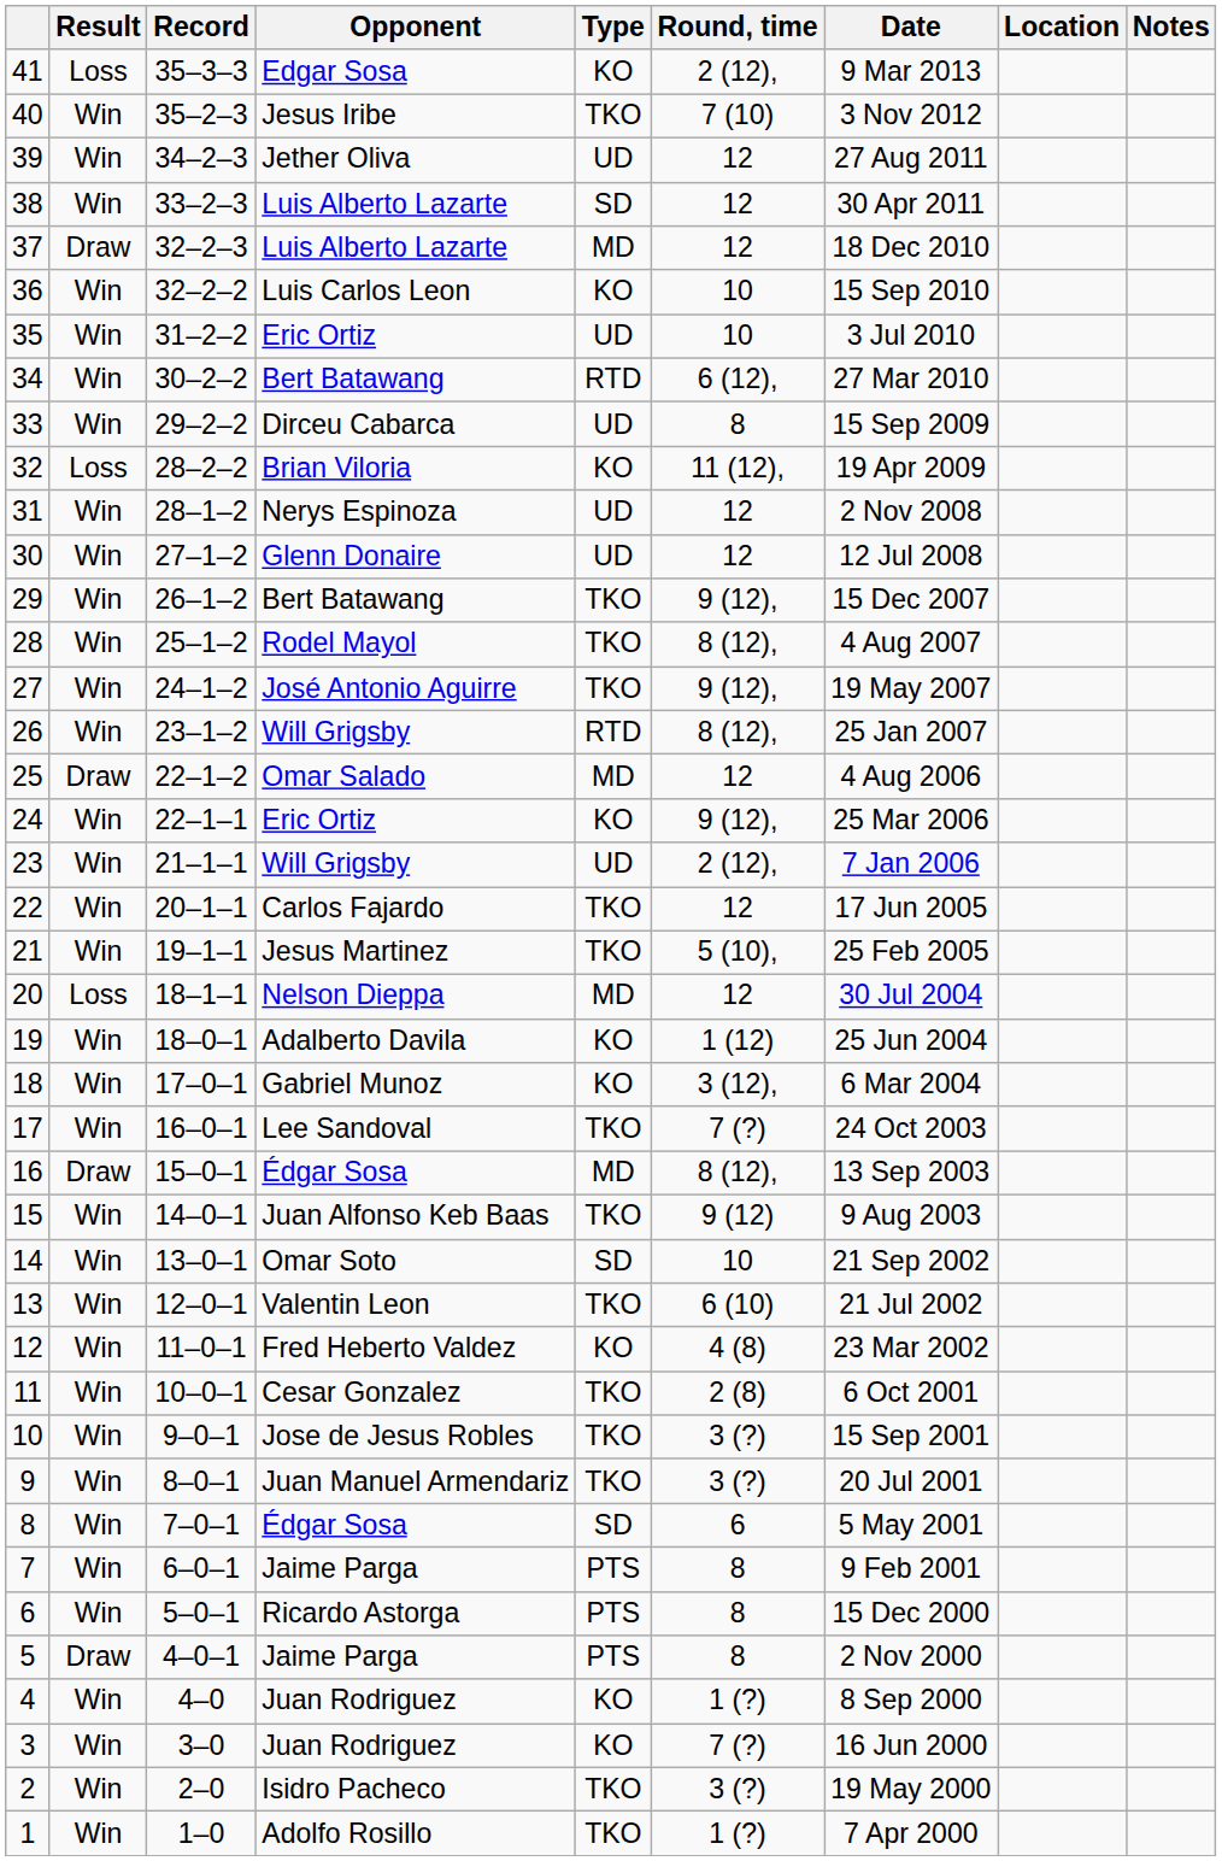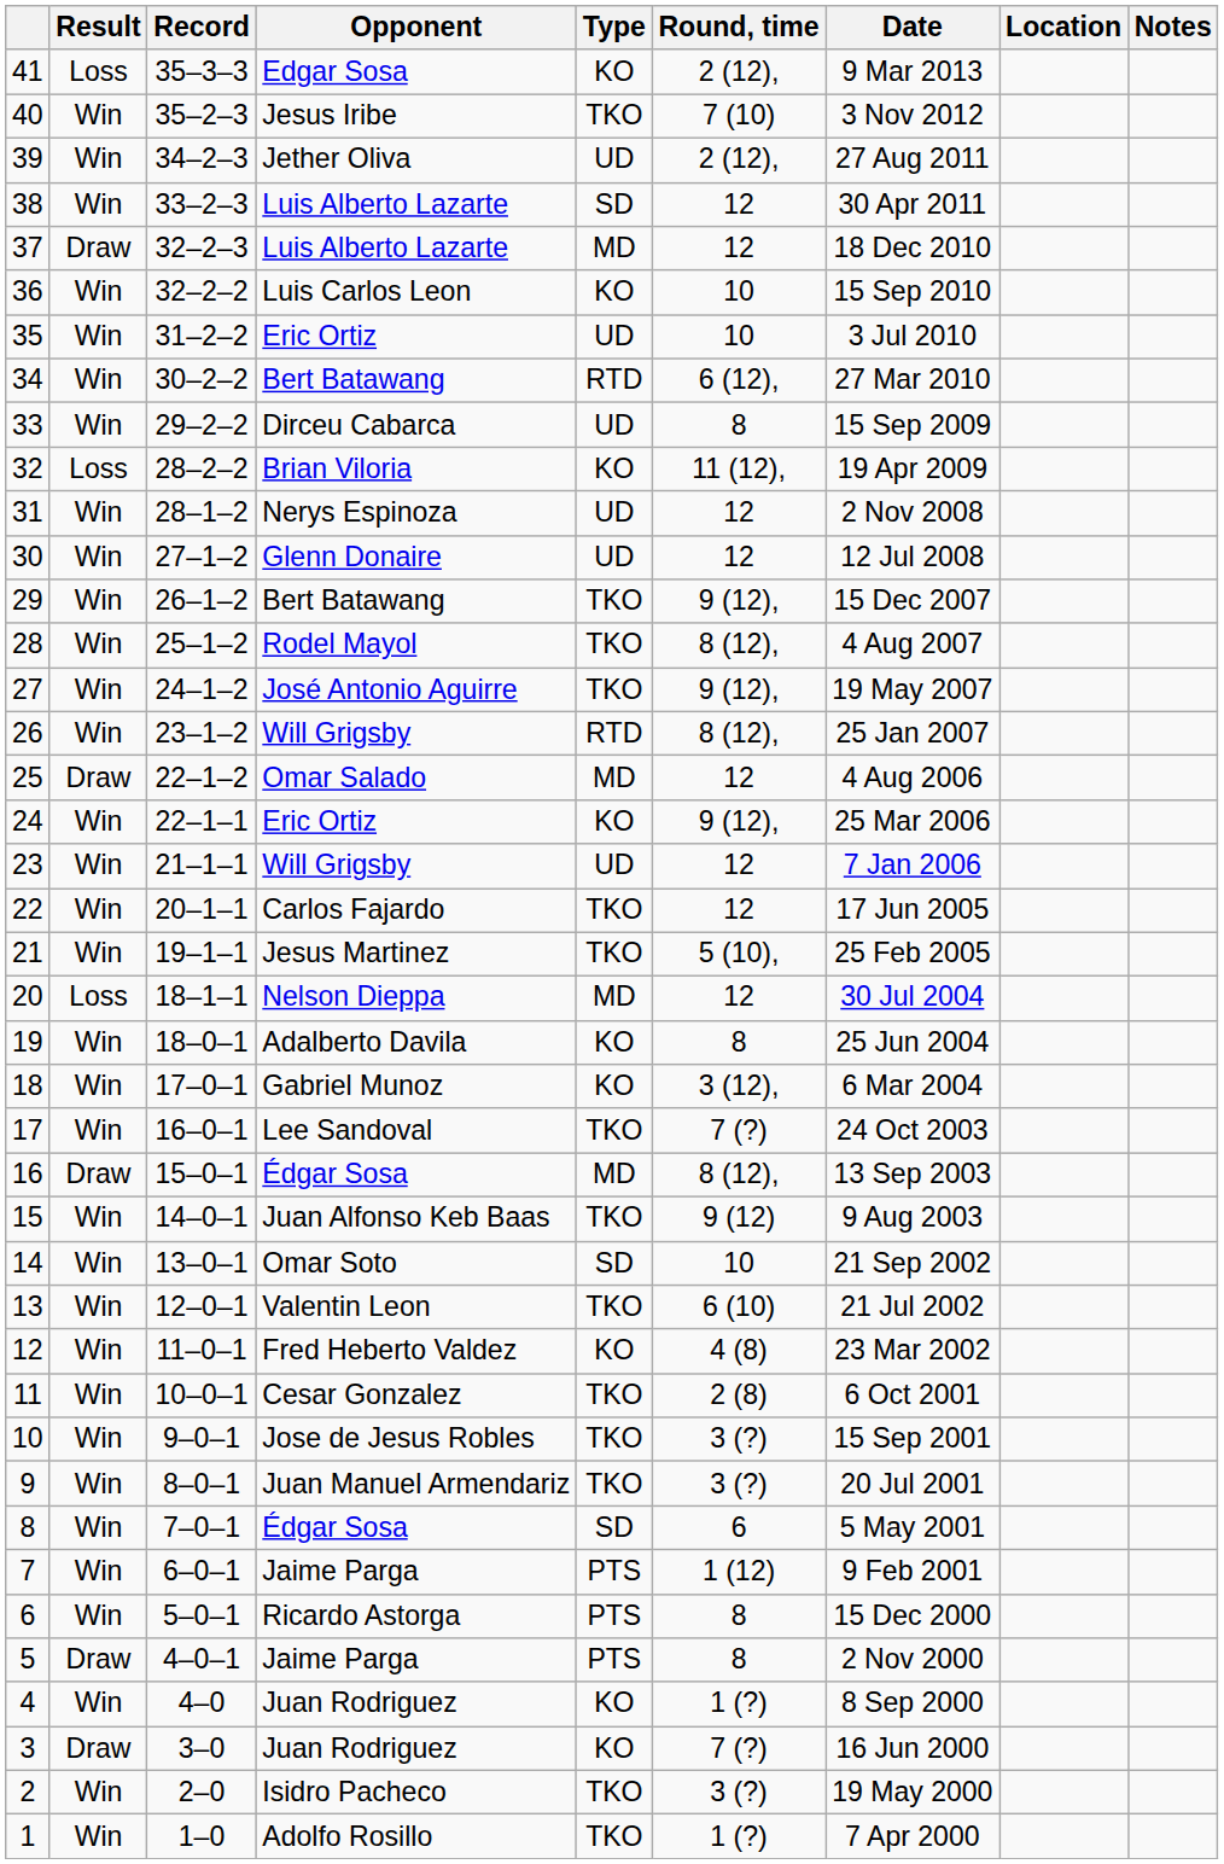39 | Round, time: 12 -> 2 (12),
23 | Round, time: 2 (12), -> 12
19 | Round, time: 1 (12) -> 8
7 | Round, time: 8 -> 1 (12)
3 | Result: Win -> Draw
